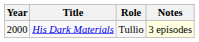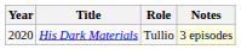His Dark Materials | Year: 2000 -> 2020
